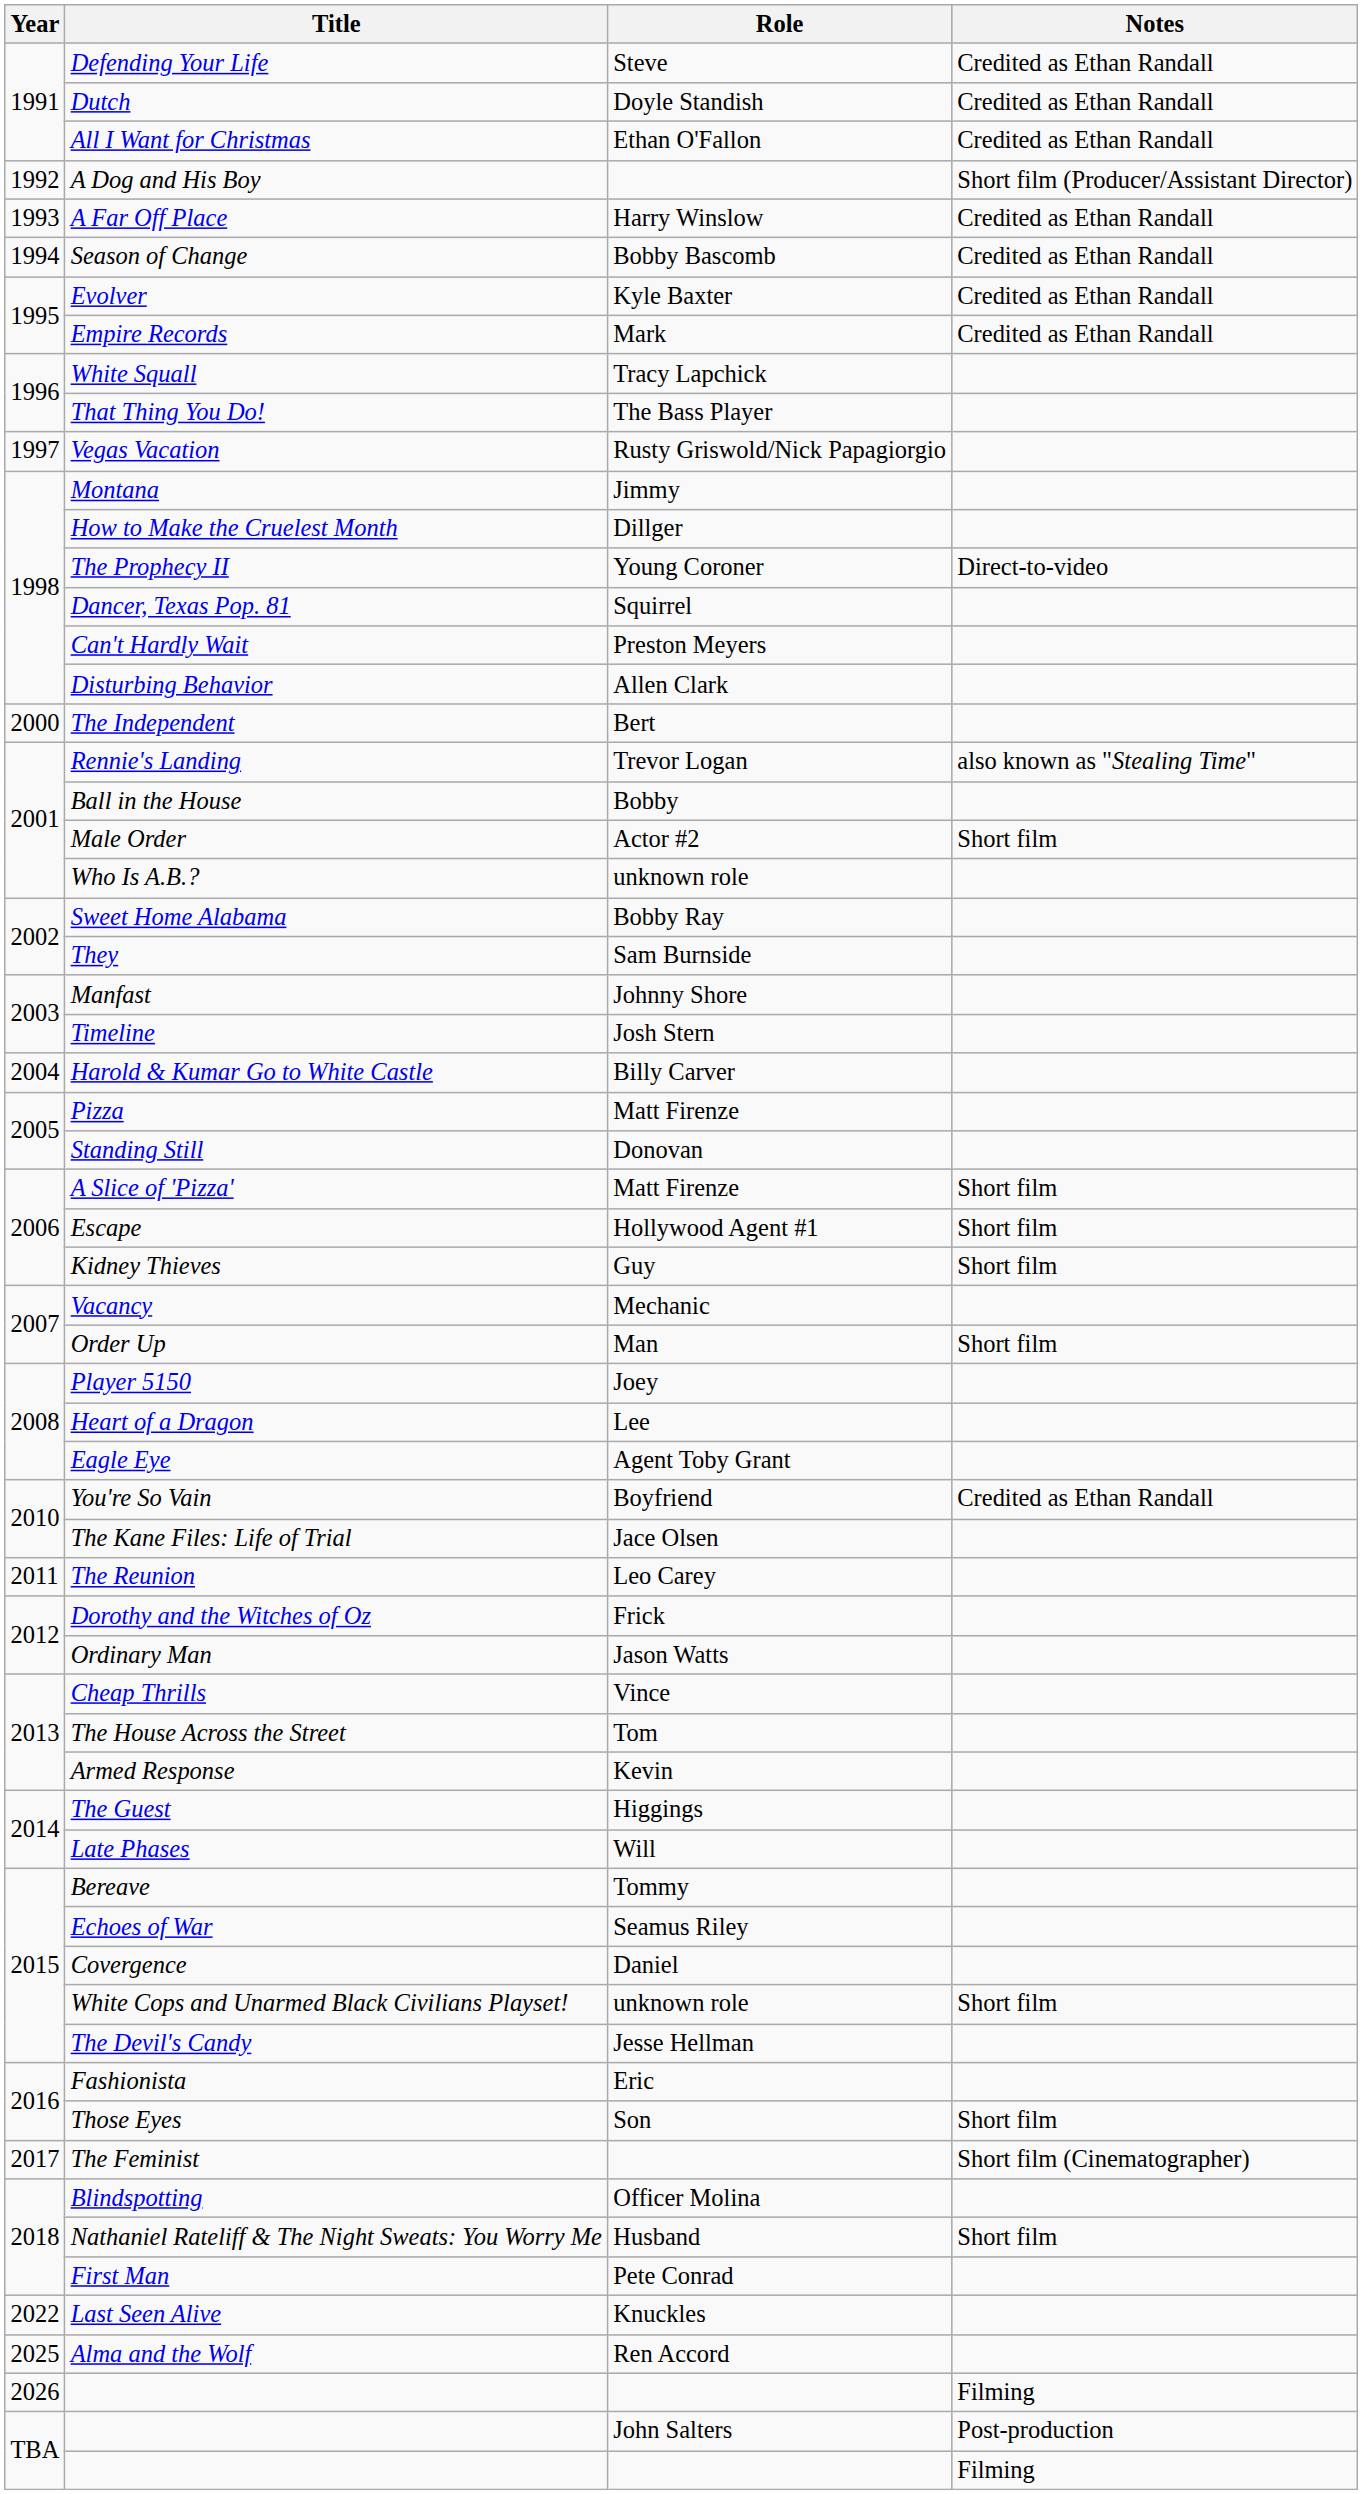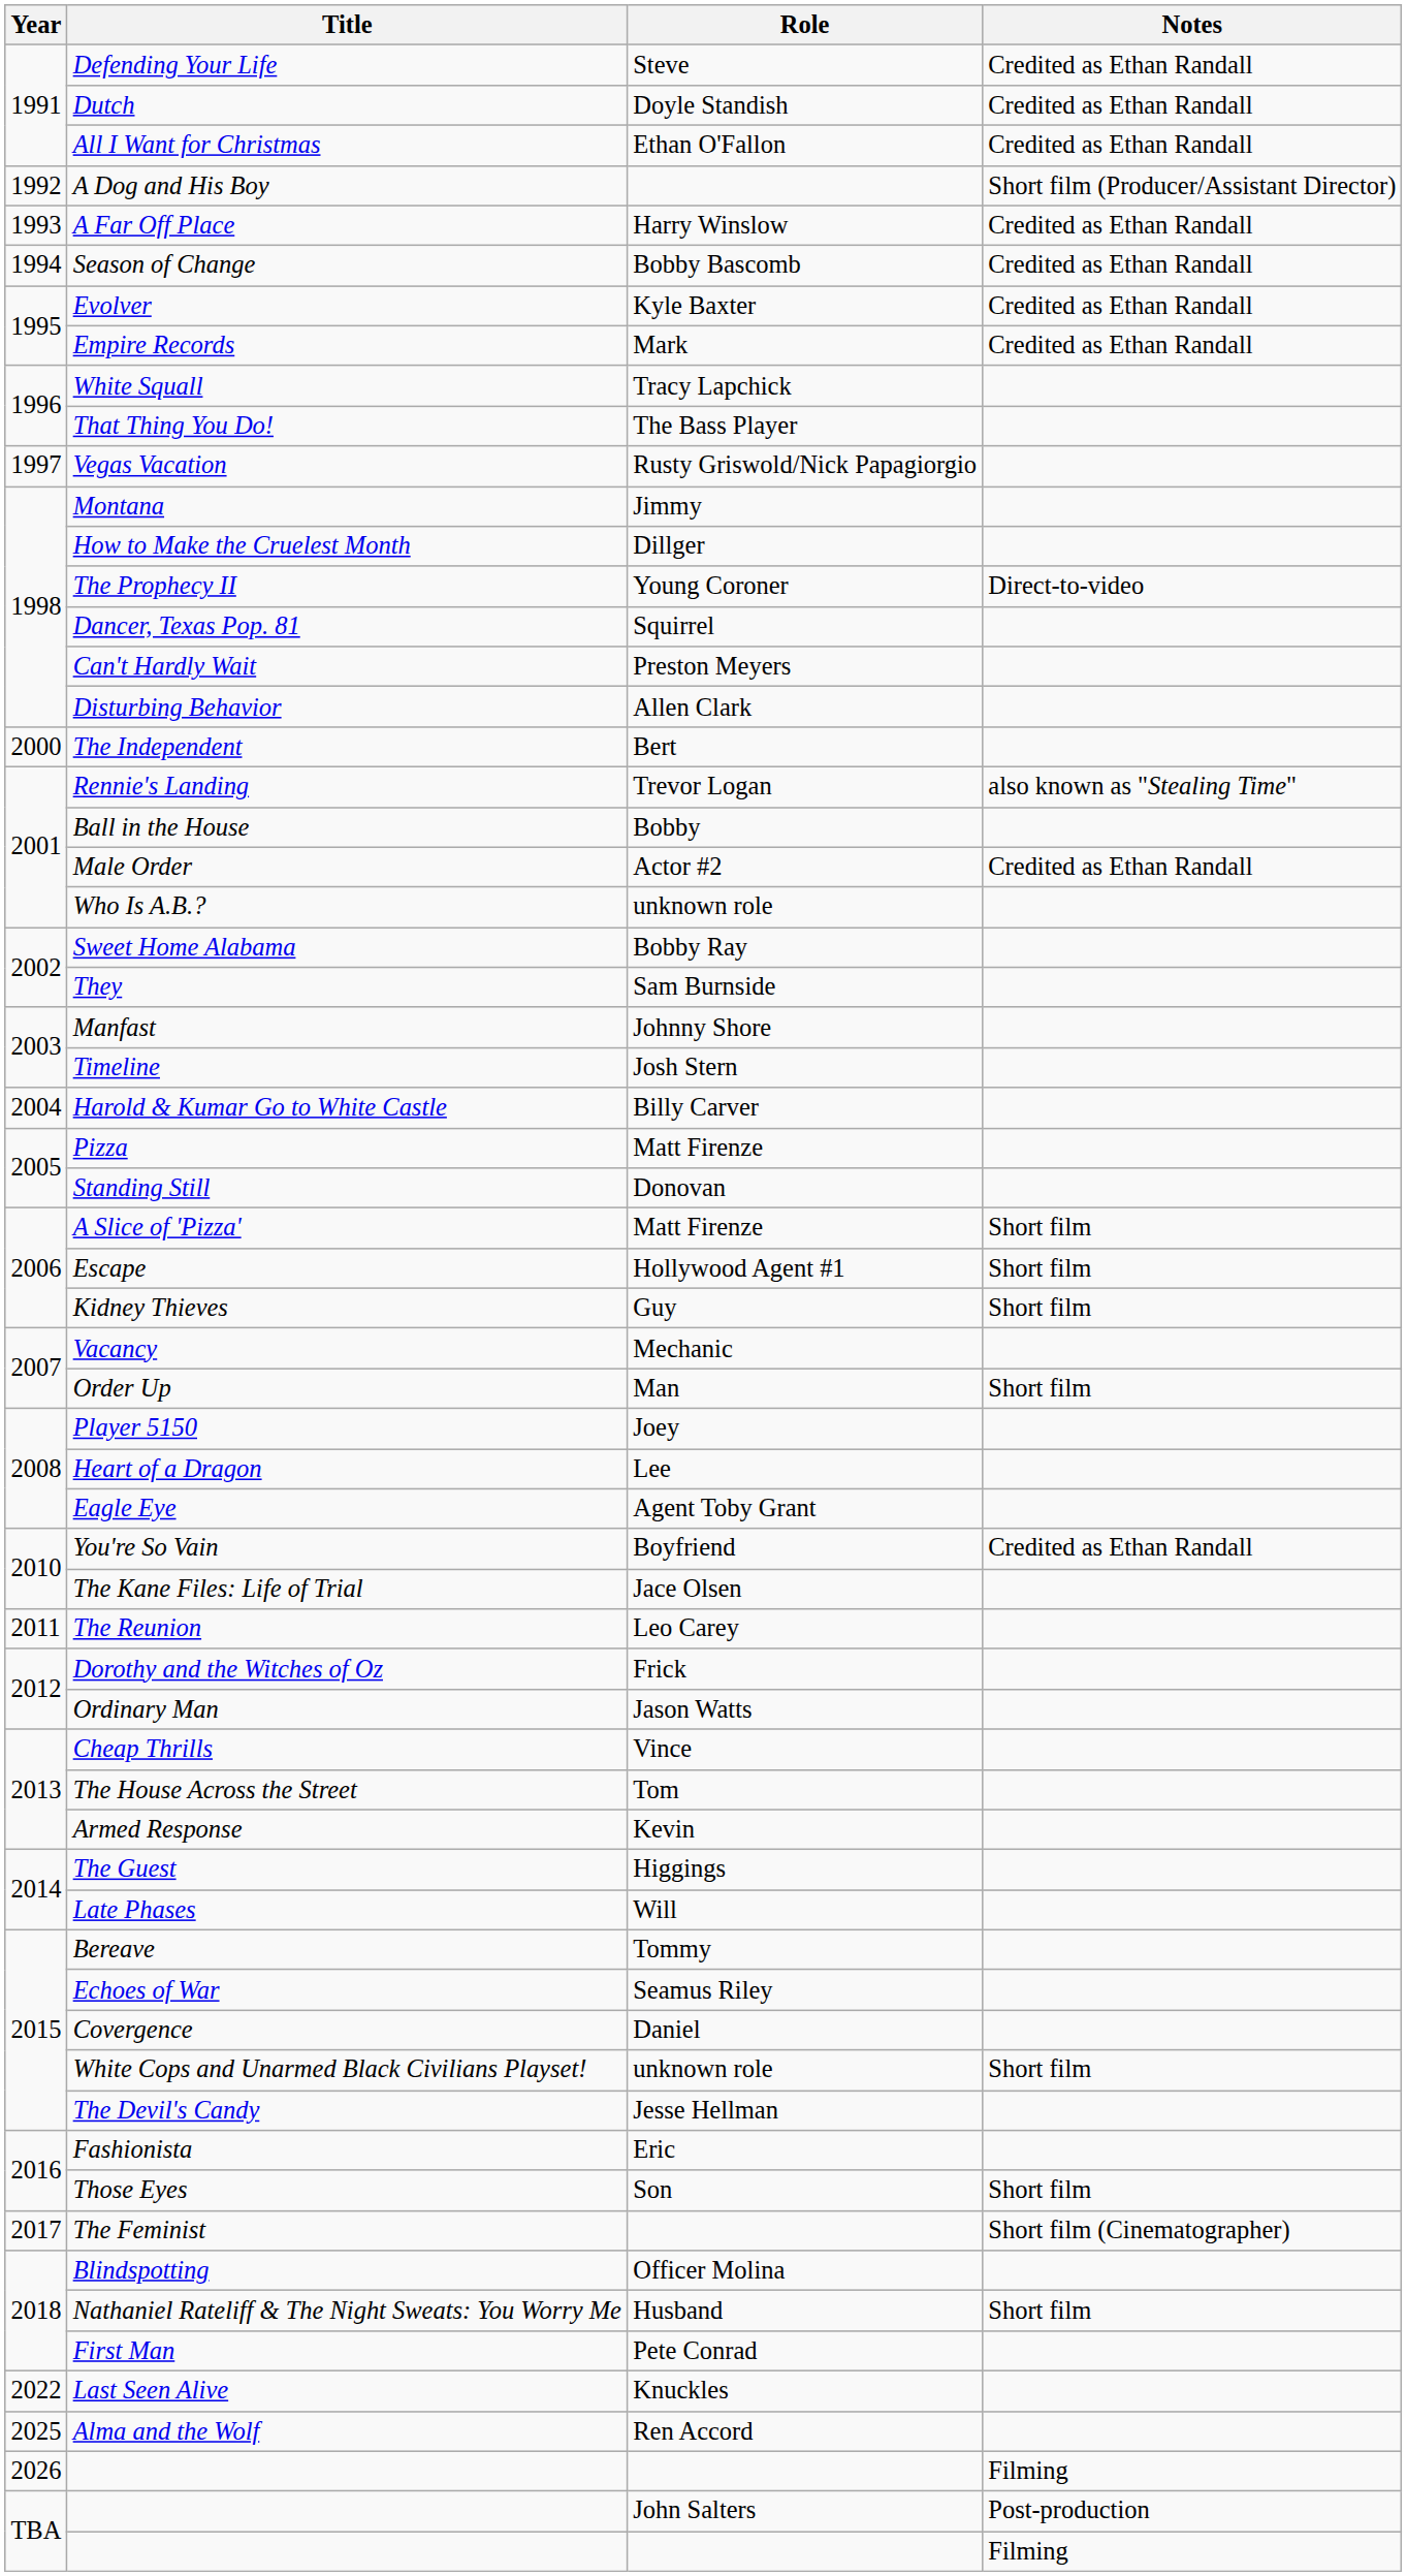Male Order | Notes: Short film -> Credited as Ethan Randall
